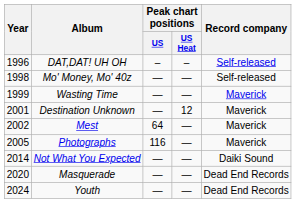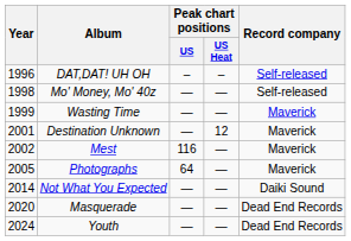Mest | Peak chart positions / US: 64 -> 116
Photographs | Peak chart positions / US: 116 -> 64
